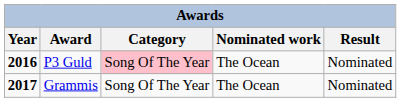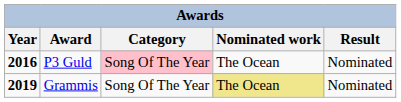Grammis | Year: 2017 -> 2019
Grammis | Nominated work: no background -> khaki background
